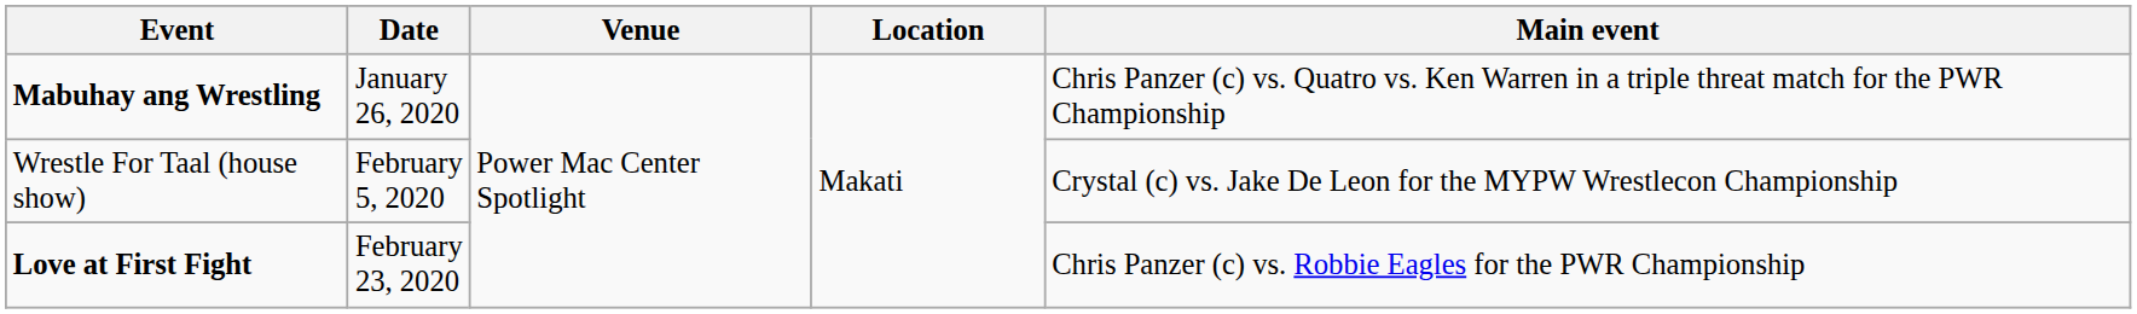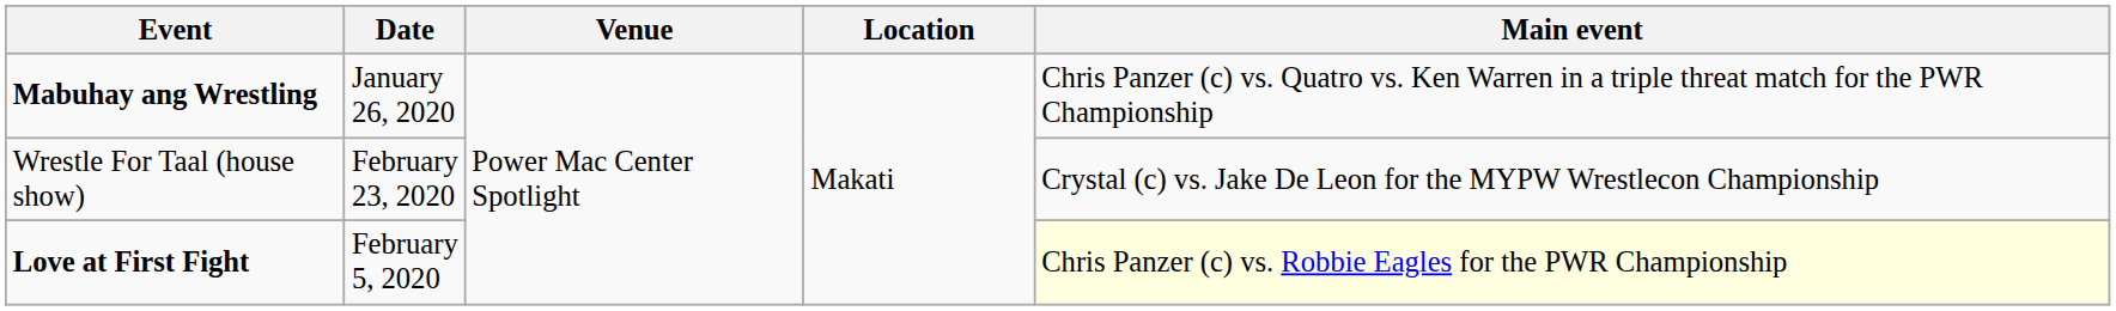Wrestle For Taal (house show) | Date: February 5, 2020 -> February 23, 2020
Love at First Fight | Date: February 23, 2020 -> February 5, 2020
Love at First Fight | Main event: no background -> lightyellow background
